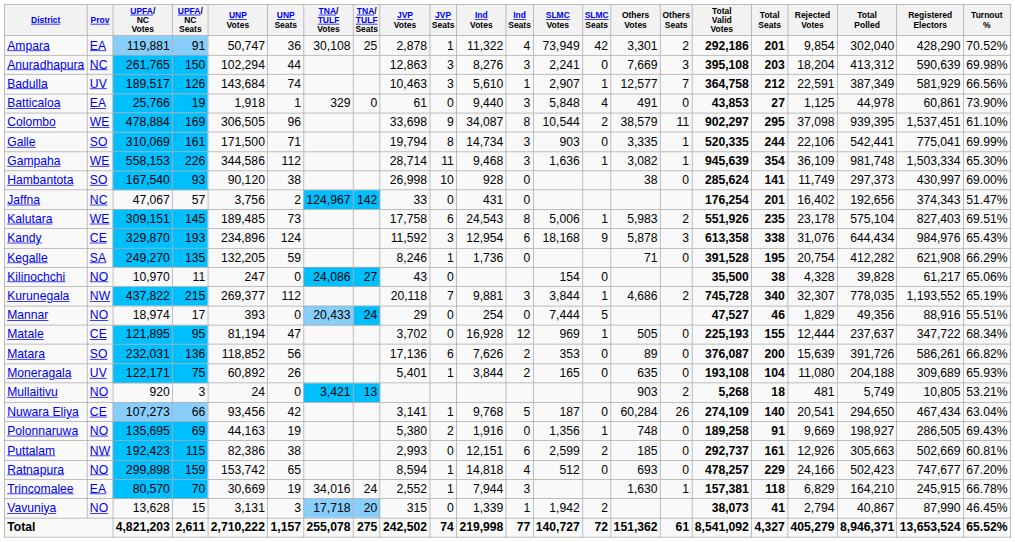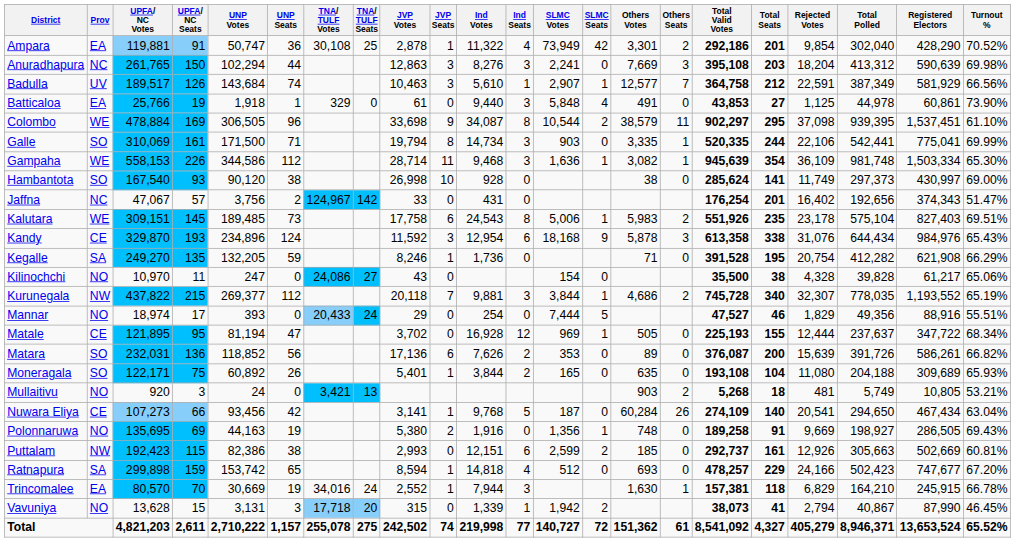Moneragala | Prov: UV -> SO
Ratnapura | Prov: NO -> SA
